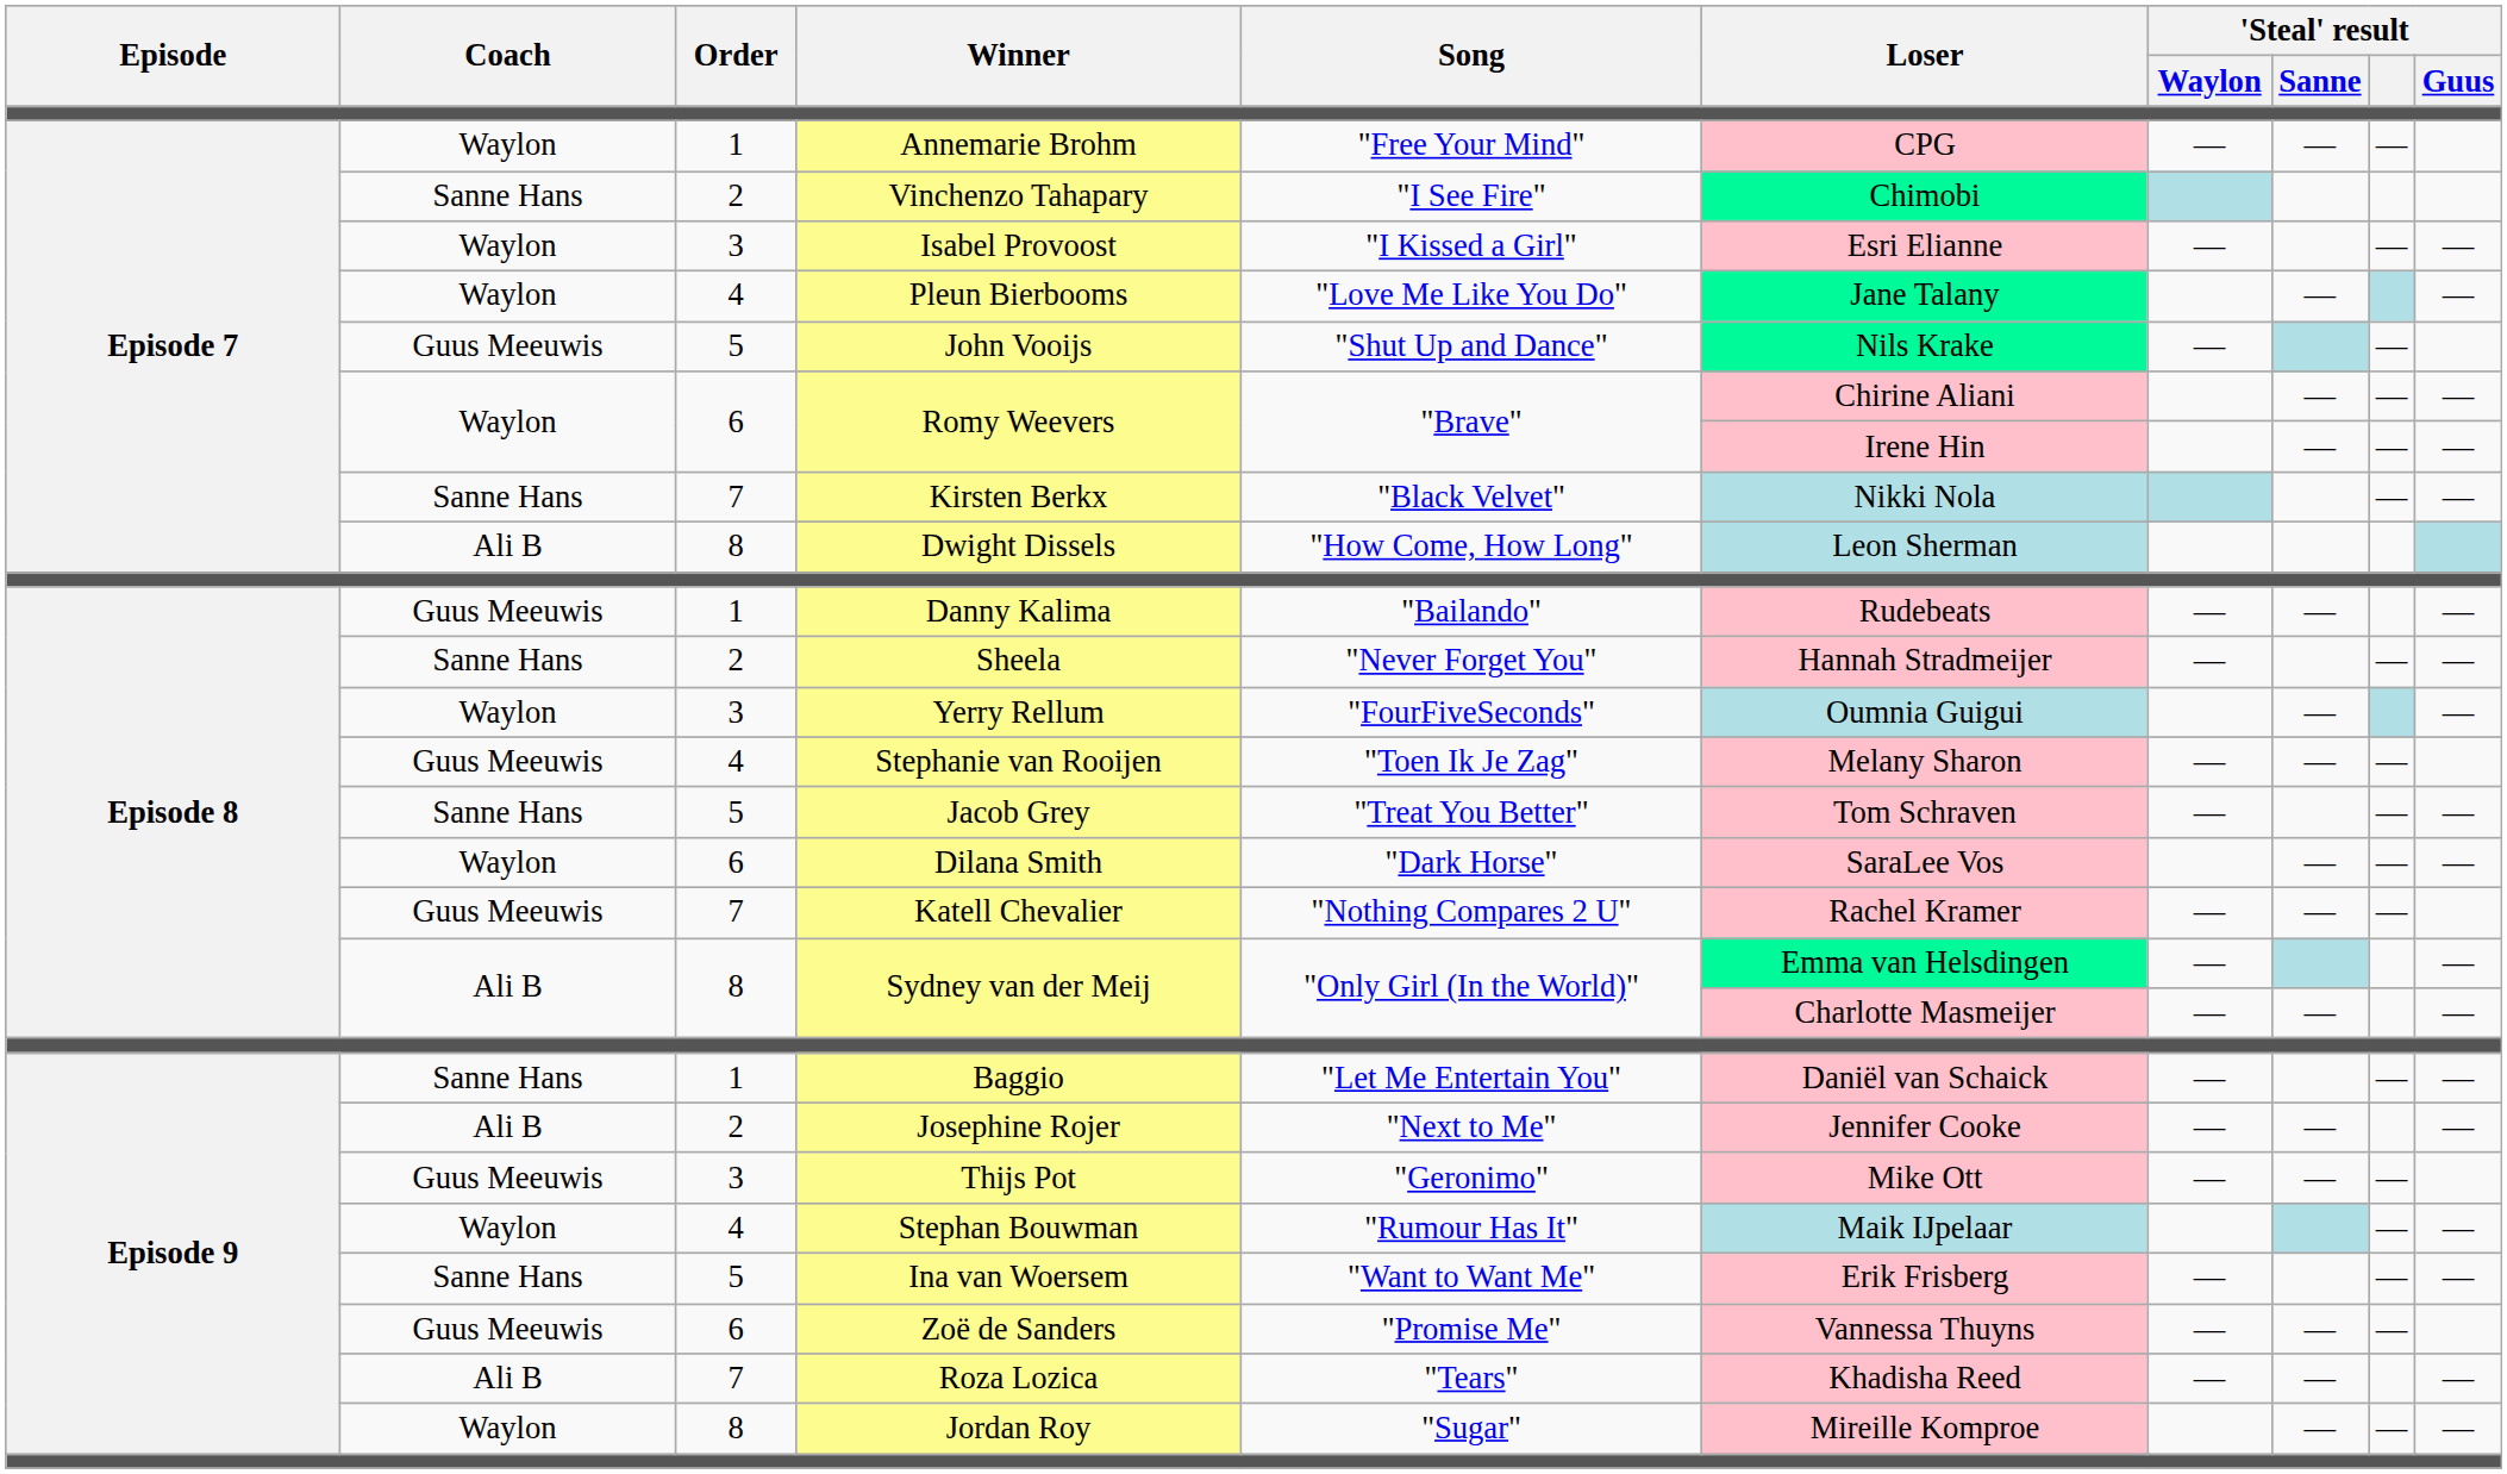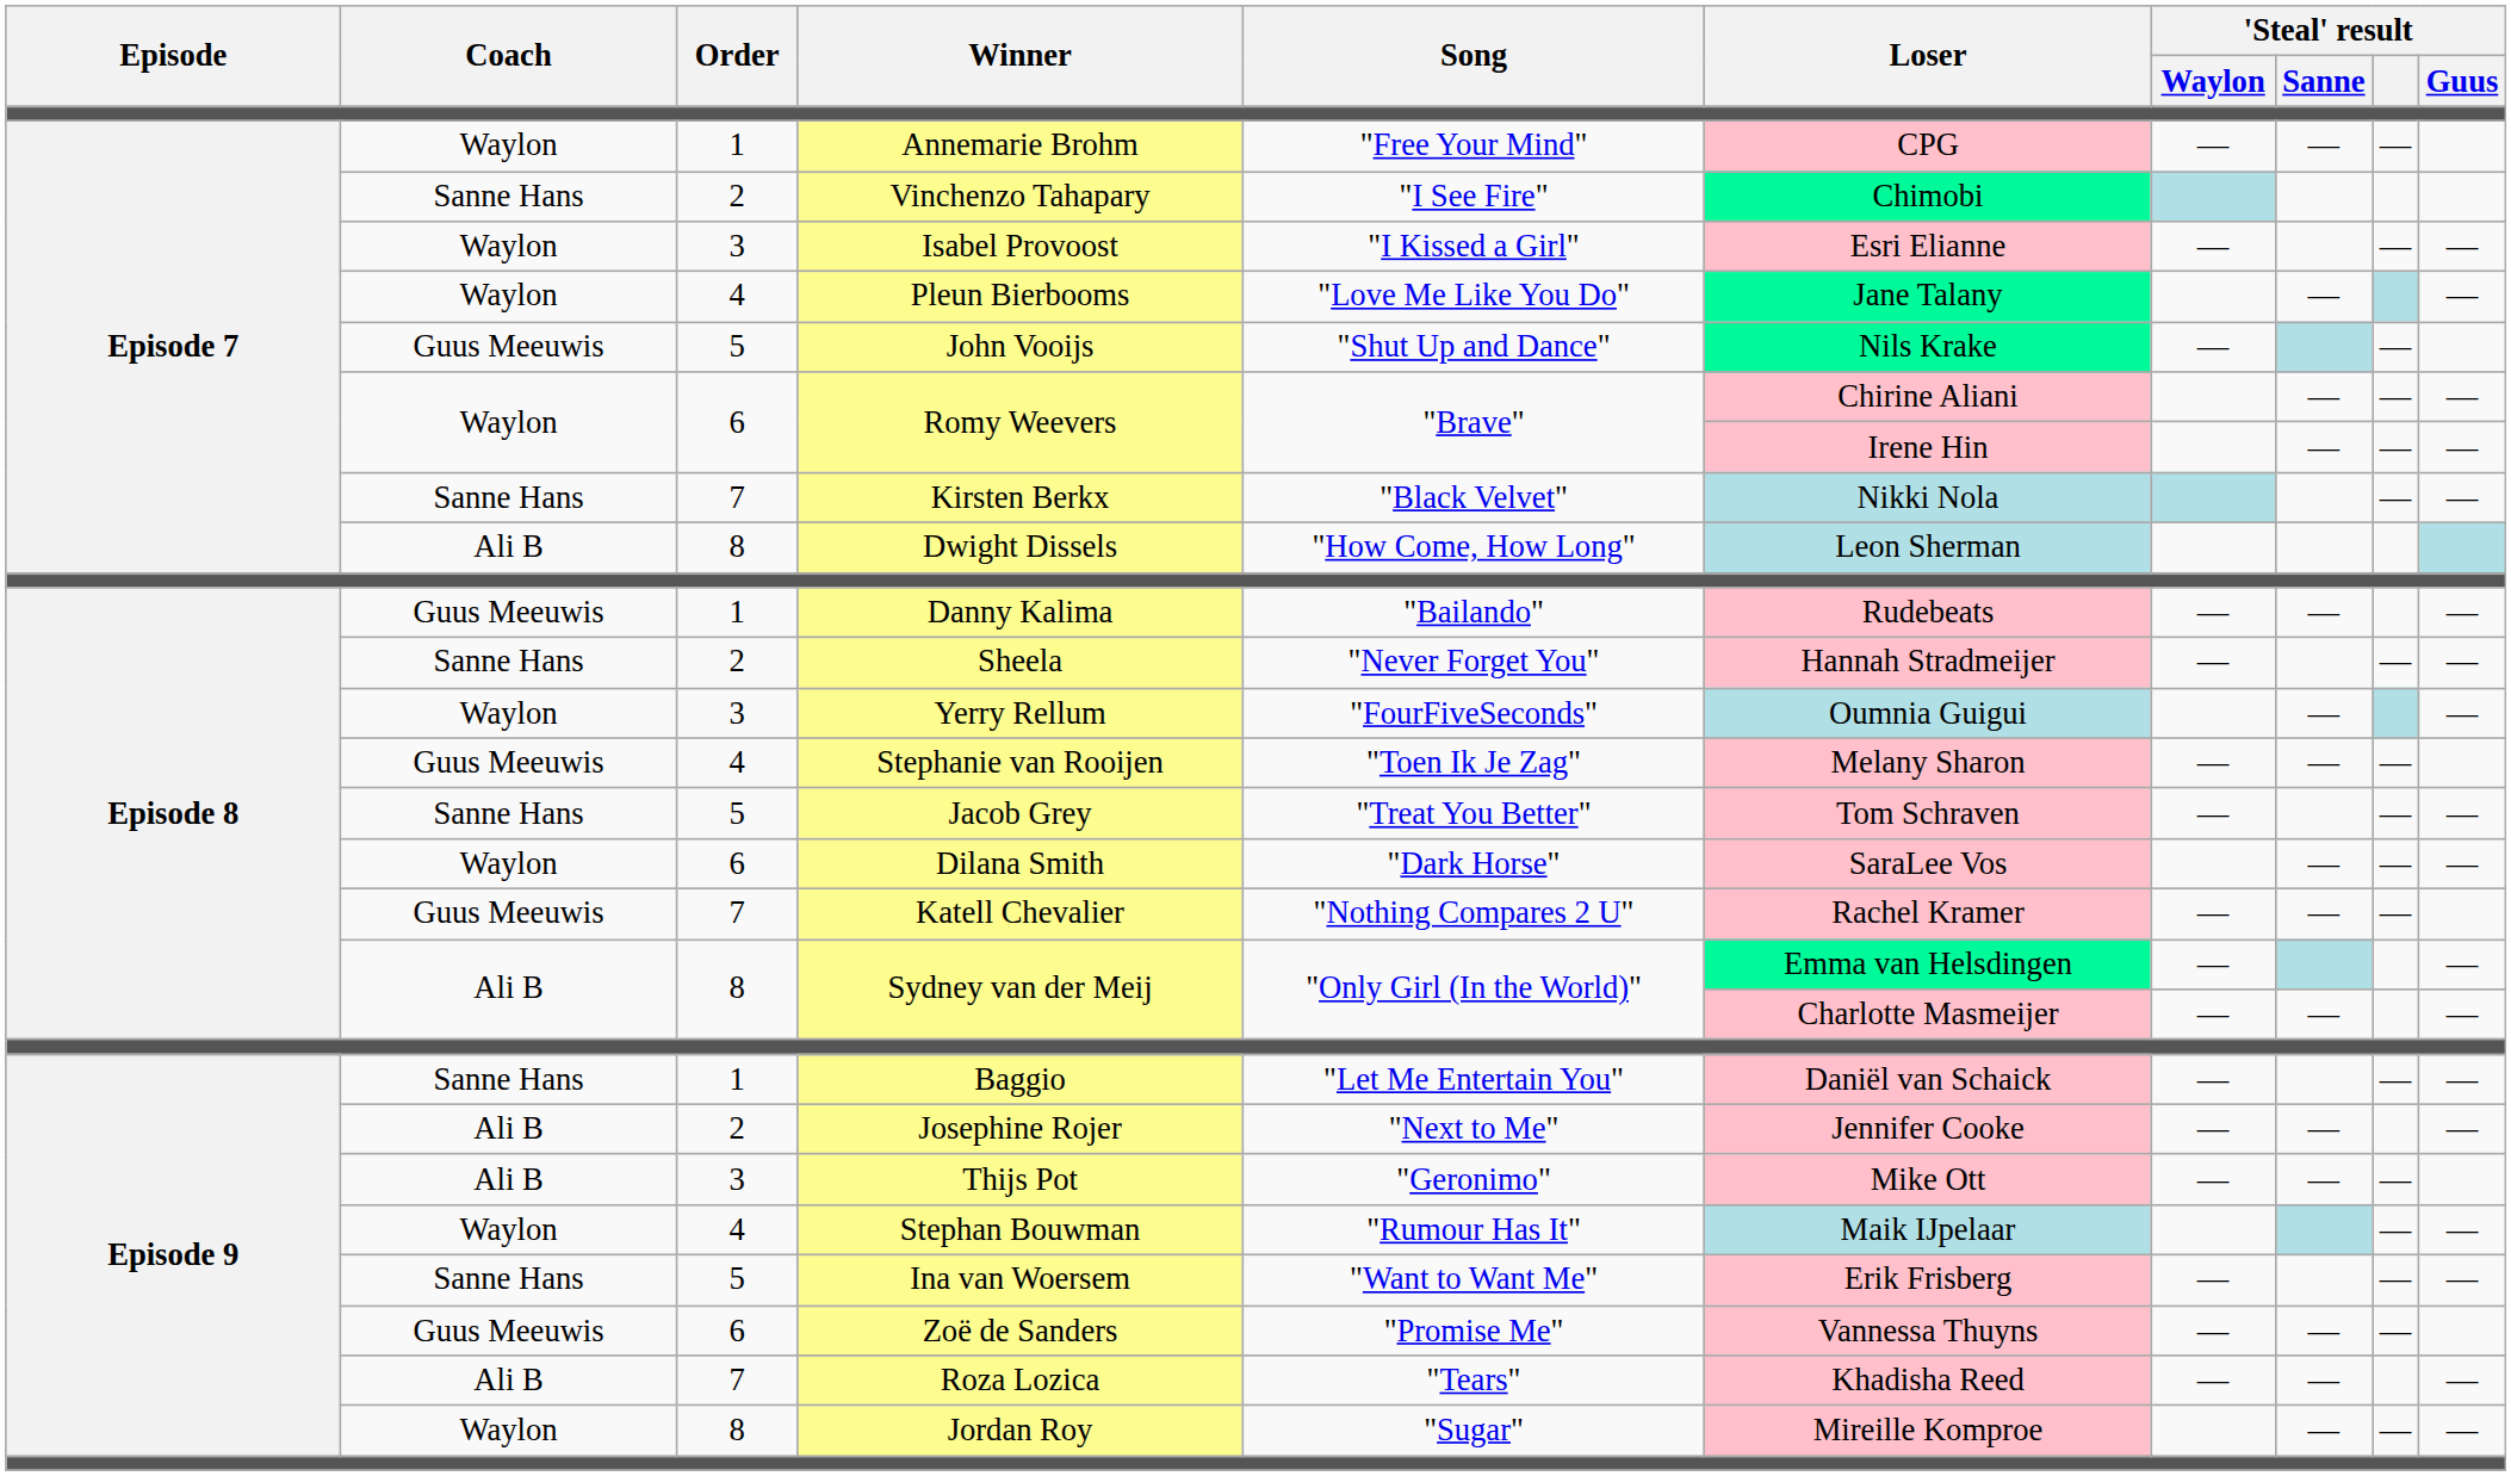Thijs Pot | Coach: Guus Meeuwis -> Ali B
